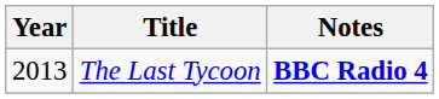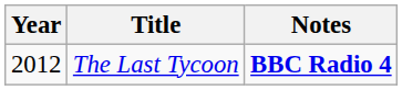The Last Tycoon | Year: 2013 -> 2012
